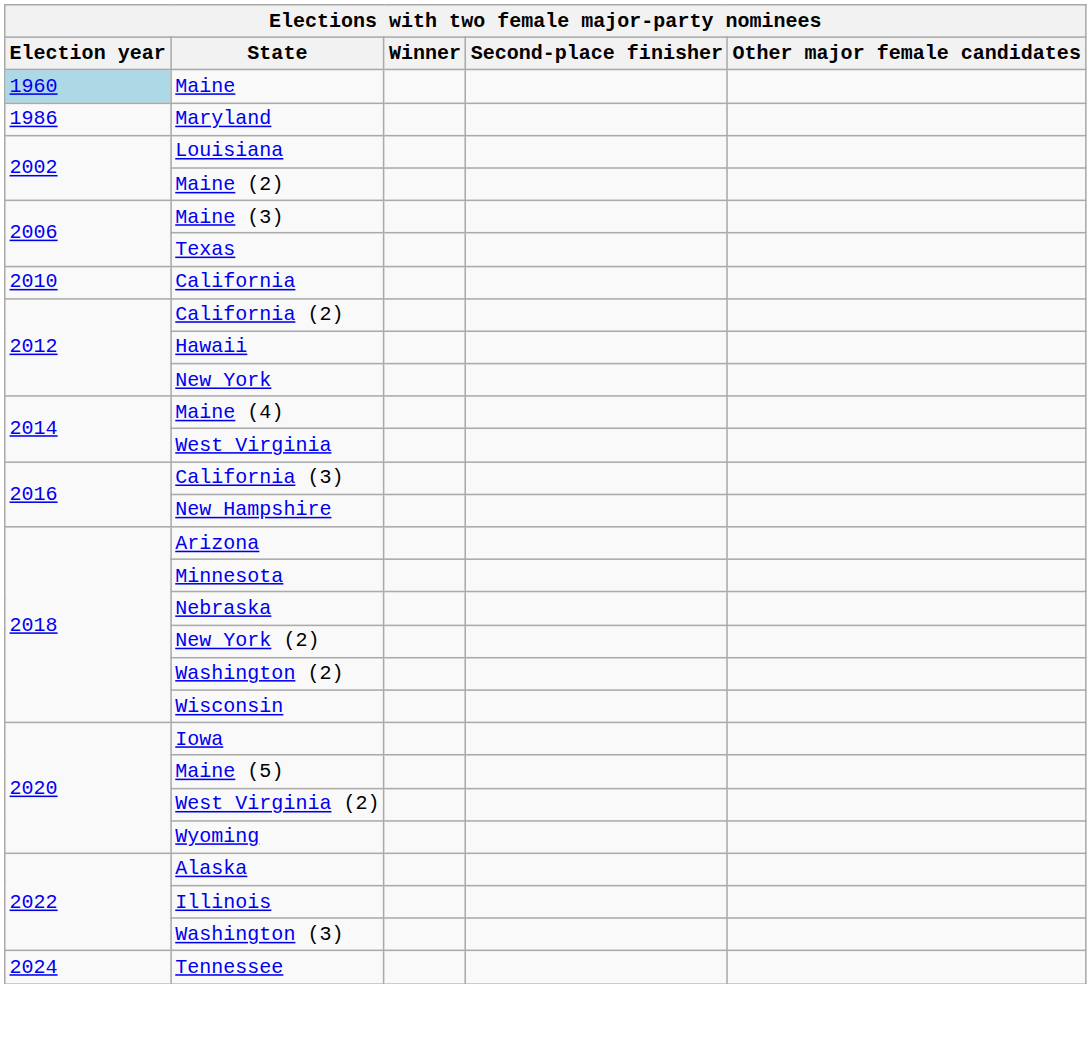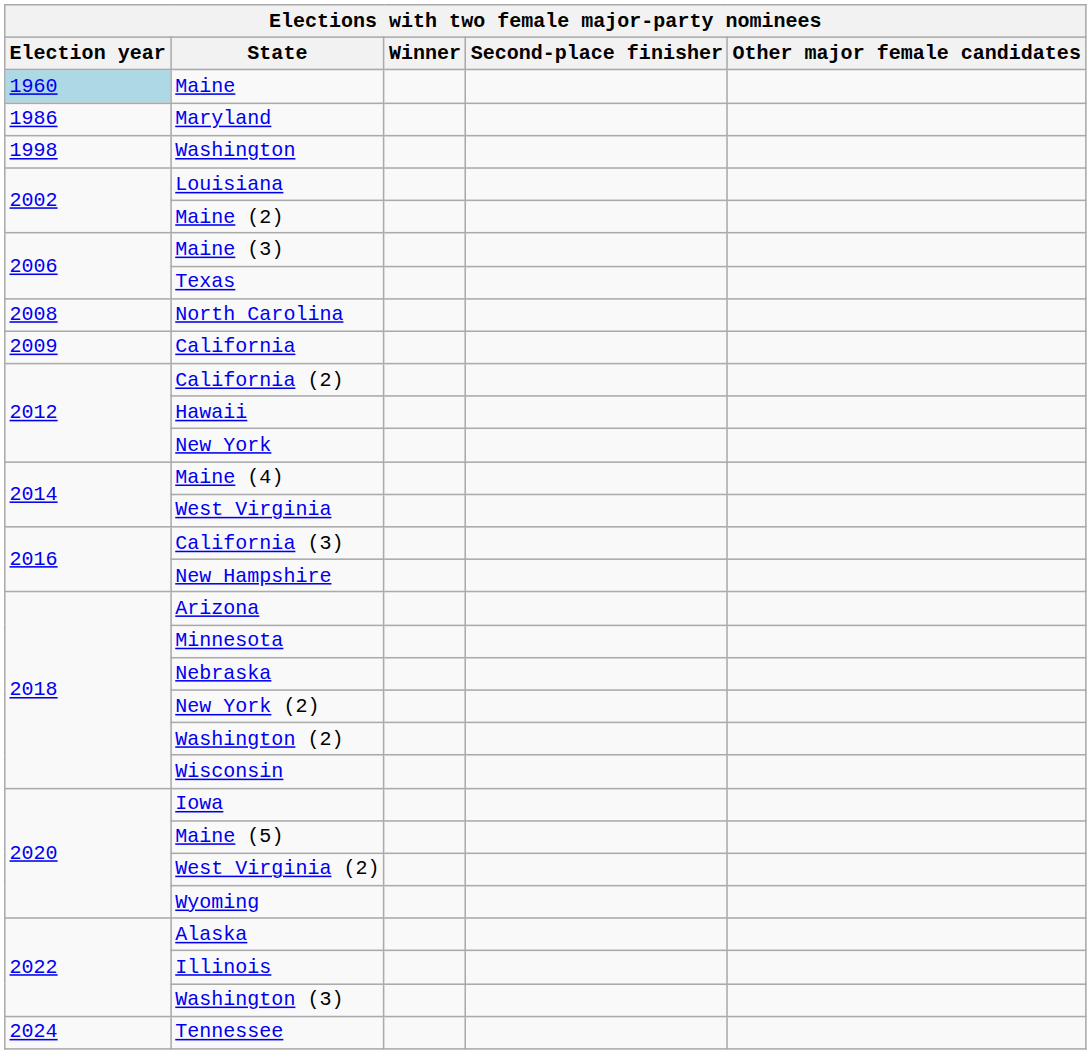+ row: 1998 | Washington
+ row: 2008 | North Carolina
California | Election year: 2010 -> 2009
